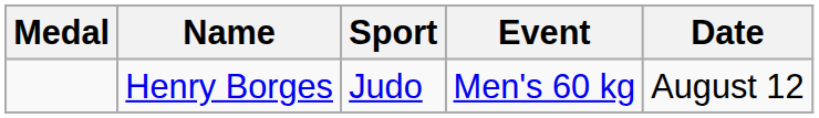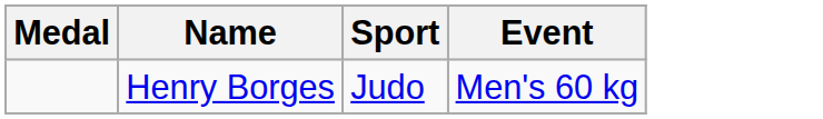- column: Date | August 12
